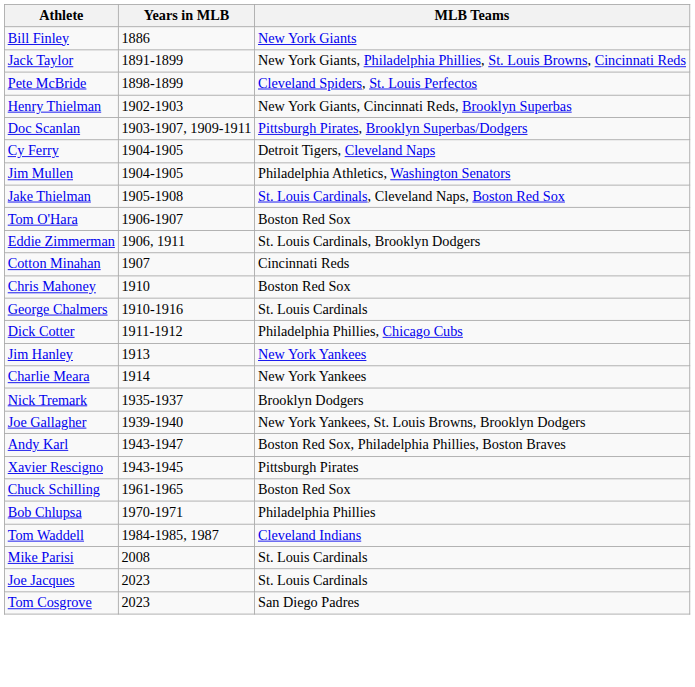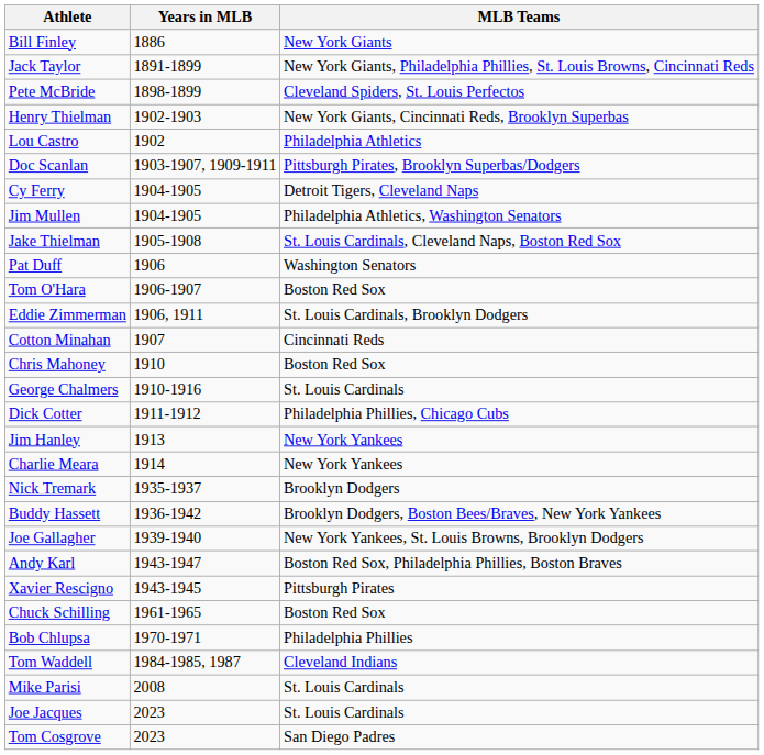+ row: Lou Castro | 1902 | Philadelphia Athletics
+ row: Pat Duff | 1906 | Washington Senators
+ row: Buddy Hassett | 1936-1942 | Brooklyn Dodgers, Boston Bees/Braves, New York Yankees
